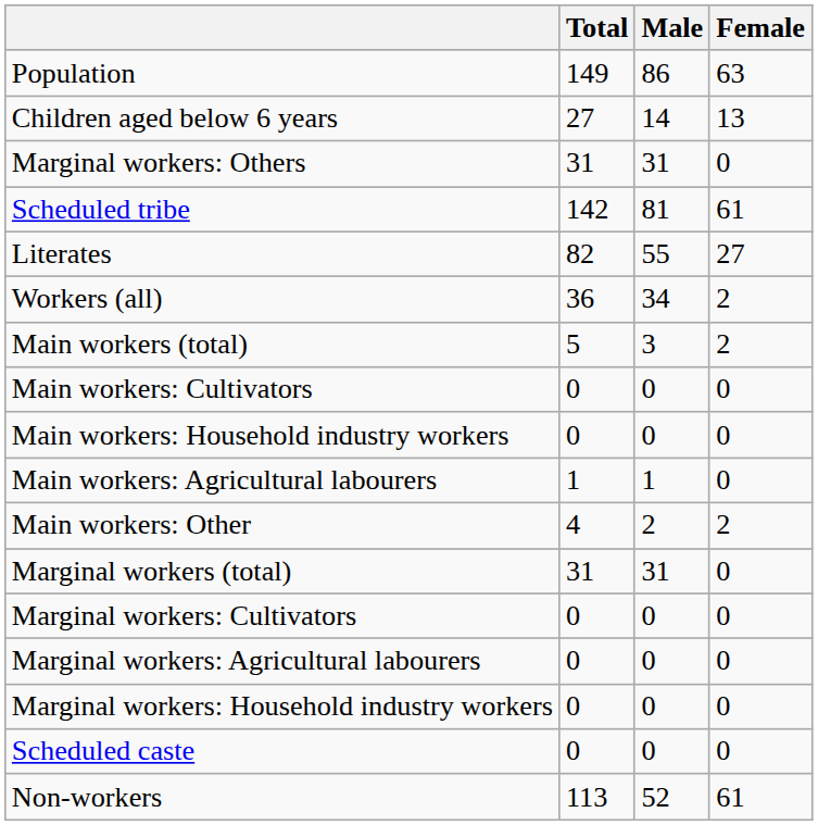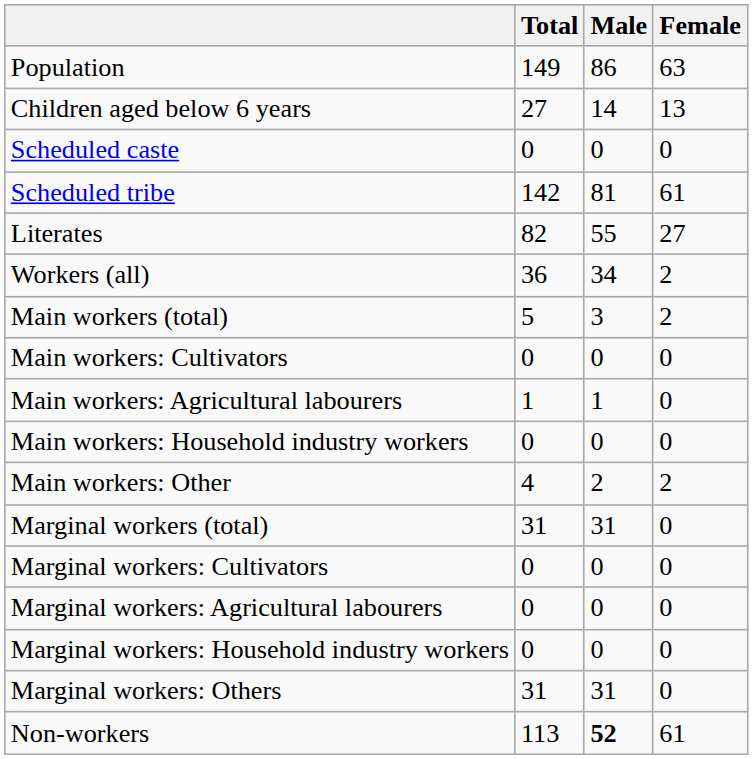rows swapped: Scheduled caste <-> Marginal workers: Others
rows swapped: Main workers: Agricultural labourers <-> Main workers: Household industry workers
Non-workers | Male: normal -> bold
